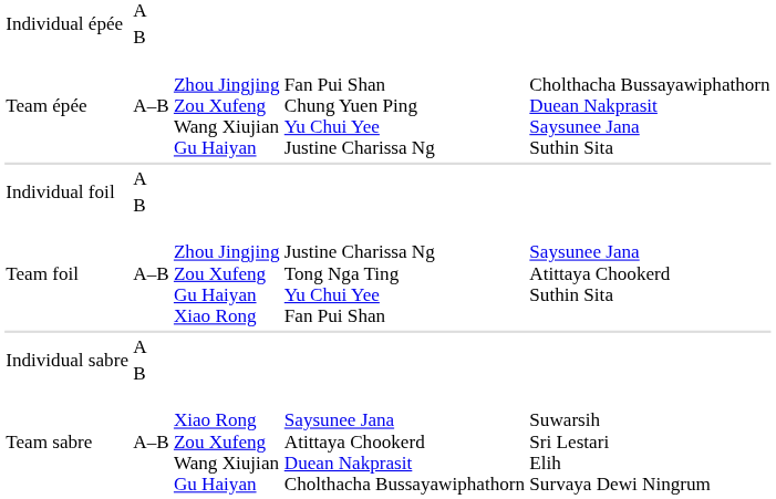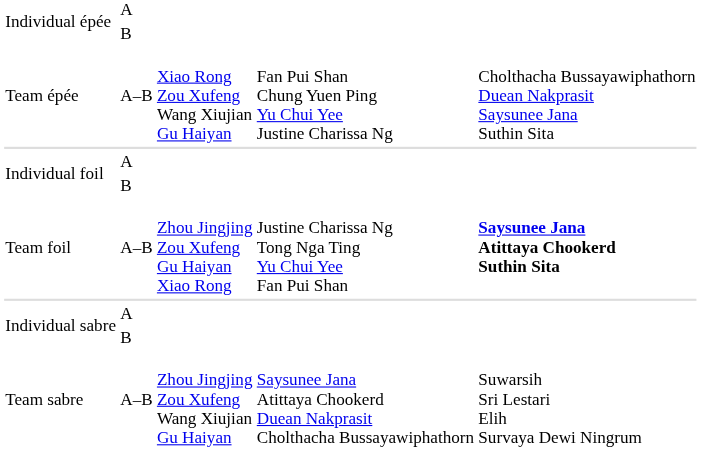Team épée | column 3: Zhou Jingjing Zou Xufeng Wang Xiujian Gu Haiyan -> Xiao Rong Zou Xufeng Wang Xiujian Gu Haiyan
Team foil | column 5: normal -> bold
Team sabre | column 3: Xiao Rong Zou Xufeng Wang Xiujian Gu Haiyan -> Zhou Jingjing Zou Xufeng Wang Xiujian Gu Haiyan
